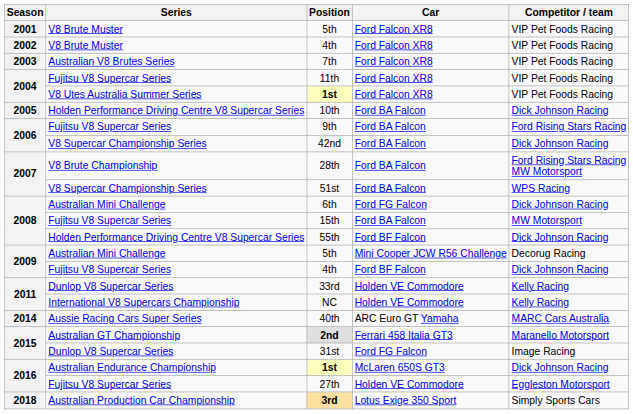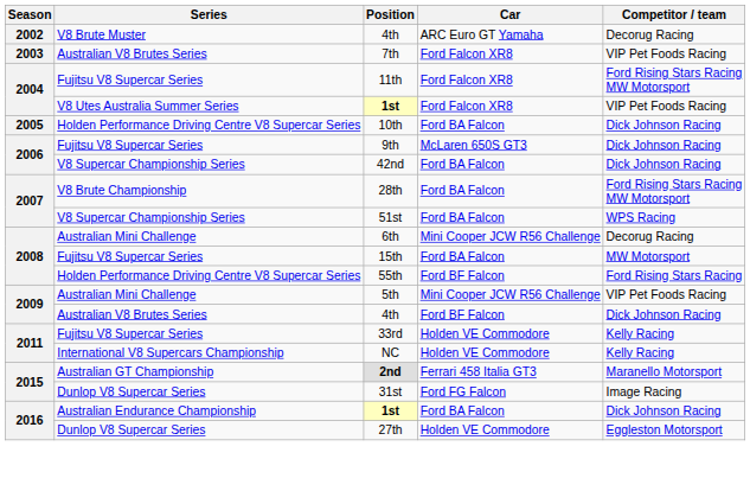- row: 2001 | V8 Brute Muster | 5th | Ford Falcon XR8 | VIP Pet Foods Racing
2002 / 4th | Car: Ford Falcon XR8 -> ARC Euro GT Yamaha
2002 / 4th | Competitor / team: VIP Pet Foods Racing -> Decorug Racing
11th | Competitor / team: VIP Pet Foods Racing -> Ford Rising Stars Racing MW Motorsport
9th | Car: Ford BA Falcon -> McLaren 650S GT3
9th | Competitor / team: Ford Rising Stars Racing -> Dick Johnson Racing
6th | Car: Ford FG Falcon -> Mini Cooper JCW R56 Challenge
6th | Competitor / team: Dick Johnson Racing -> Decorug Racing
55th | Competitor / team: Dick Johnson Racing -> Ford Rising Stars Racing
2009 / 5th | Competitor / team: Decorug Racing -> VIP Pet Foods Racing
2009 / 4th | Series: Fujitsu V8 Supercar Series -> Australian V8 Brutes Series
33rd | Series: Dunlop V8 Supercar Series -> Fujitsu V8 Supercar Series
- row: 2014 | Aussie Racing Cars Super Series | 40th | ARC Euro GT Yamaha | MARC Cars Australia
2016 / 1st | Car: McLaren 650S GT3 -> Ford BA Falcon
27th | Series: Fujitsu V8 Supercar Series -> Dunlop V8 Supercar Series
- row: 2018 | Australian Production Car Championship | 3rd | Lotus Exige 350 Sport | Simply Sports Cars
